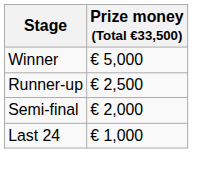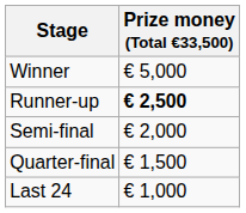Runner-up | Prize money (Total €33,500): normal -> bold
+ row: Quarter-final | € 1,500
